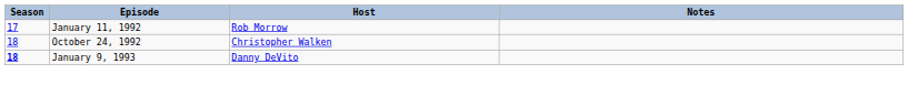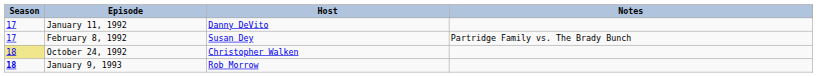January 11, 1992 | Host: Rob Morrow -> Danny DeVito
+ row: 17 | February 8, 1992 | Susan Dey | Partridge Family vs. The Brady Bunch
October 24, 1992 | Season: no background -> khaki background
January 9, 1993 | Host: Danny DeVito -> Rob Morrow
